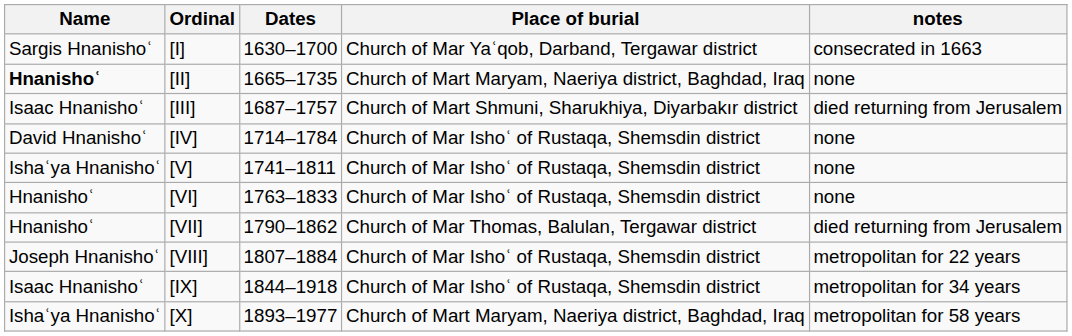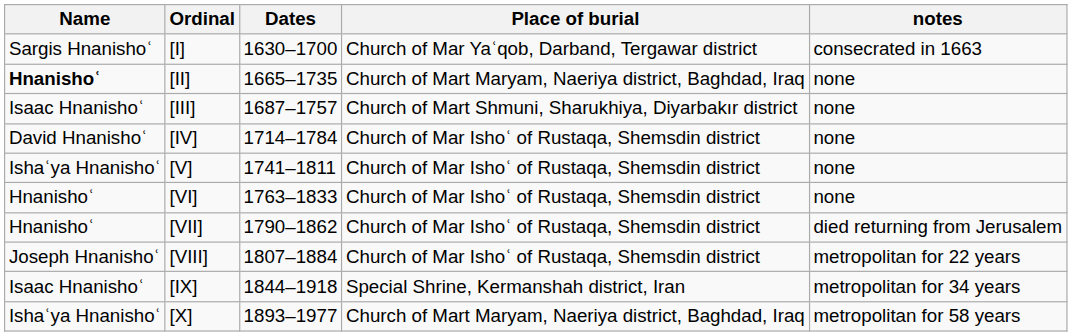[III] | notes: died returning from Jerusalem -> none
[VII] | Place of burial: Church of Mar Thomas, Balulan, Tergawar district -> Church of Mar Ishoʿ of Rustaqa, Shemsdin district
[IX] | Place of burial: Church of Mar Ishoʿ of Rustaqa, Shemsdin district -> Special Shrine, Kermanshah district, Iran
